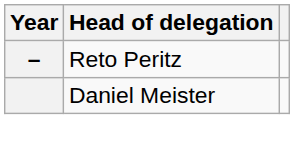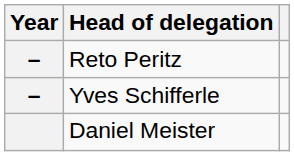+ row: – | Yves Schifferle
